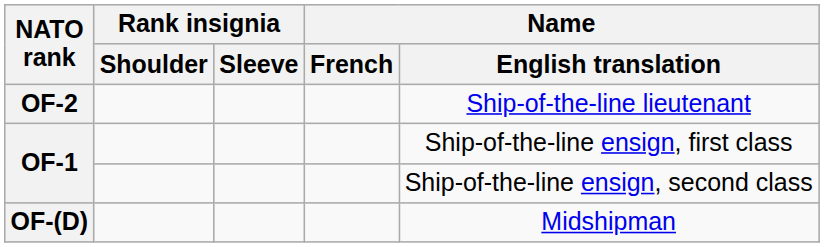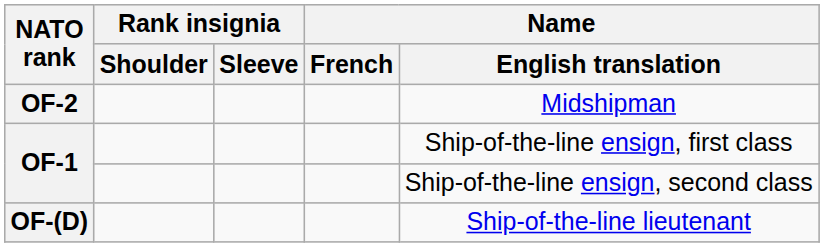OF-2 | Name / English translation: Ship-of-the-line lieutenant -> Midshipman
OF-(D) | Name / English translation: Midshipman -> Ship-of-the-line lieutenant
